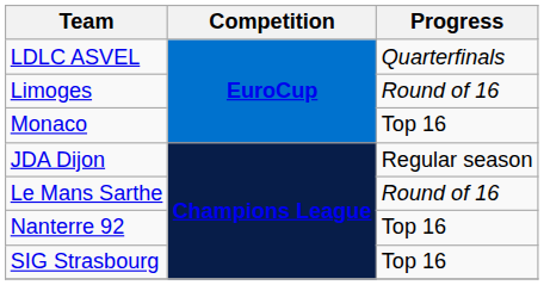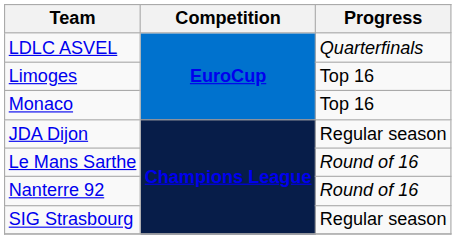Limoges | Progress: Round of 16 -> Top 16
Nanterre 92 | Progress: Top 16 -> Round of 16
SIG Strasbourg | Progress: Top 16 -> Regular season
